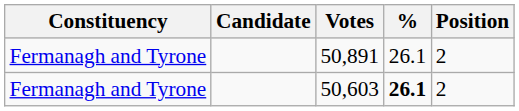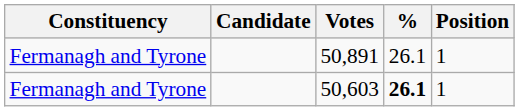50,891 | Position: 2 -> 1
50,603 | Position: 2 -> 1
